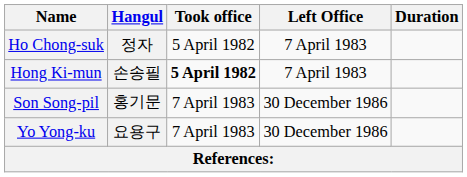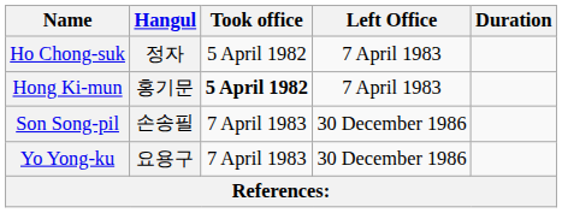Hong Ki-mun | Hangul: 손송필 -> 홍기문
Son Song-pil | Hangul: 홍기문 -> 손송필
